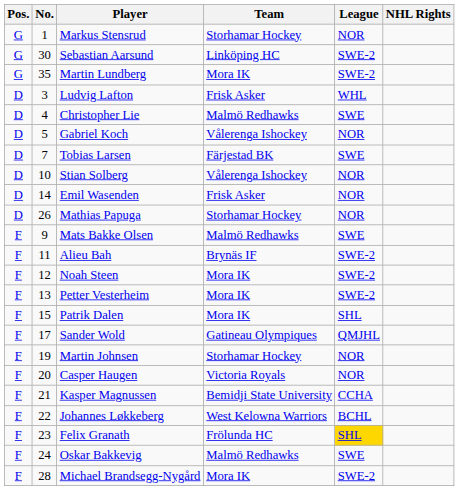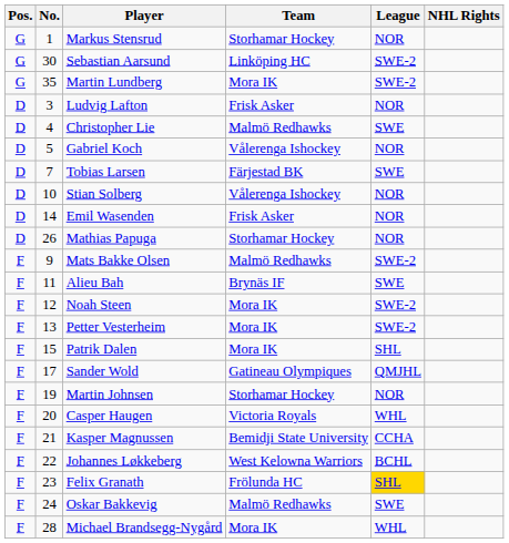Ludvig Lafton | League: WHL -> NOR
Mats Bakke Olsen | League: SWE -> SWE-2
Alieu Bah | League: SWE-2 -> SWE
Casper Haugen | League: NOR -> WHL
Michael Brandsegg-Nygård | League: SWE-2 -> WHL
